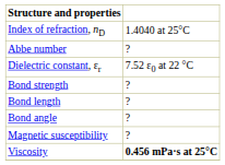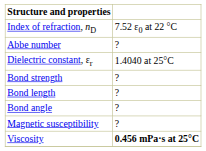Index of refraction, nD | column 2: 1.4040 at 25°C -> 7.52 ε0 at 22 °C
Dielectric constant, εr | column 2: 7.52 ε0 at 22 °C -> 1.4040 at 25°C
